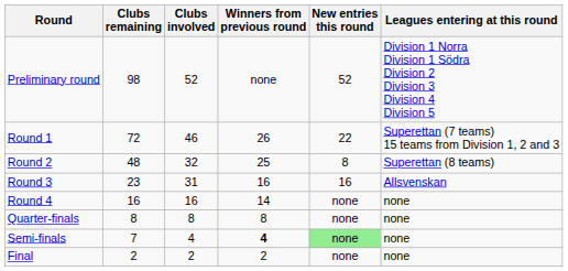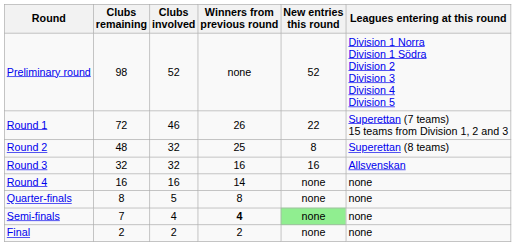Round 3 | Clubs remaining: 23 -> 32
Round 3 | Clubs involved: 31 -> 32
Quarter-finals | Clubs involved: 8 -> 5
